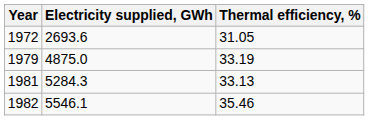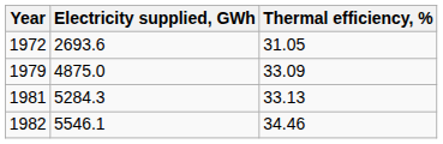1979 | Thermal efficiency, %: 33.19 -> 33.09
1982 | Thermal efficiency, %: 35.46 -> 34.46
